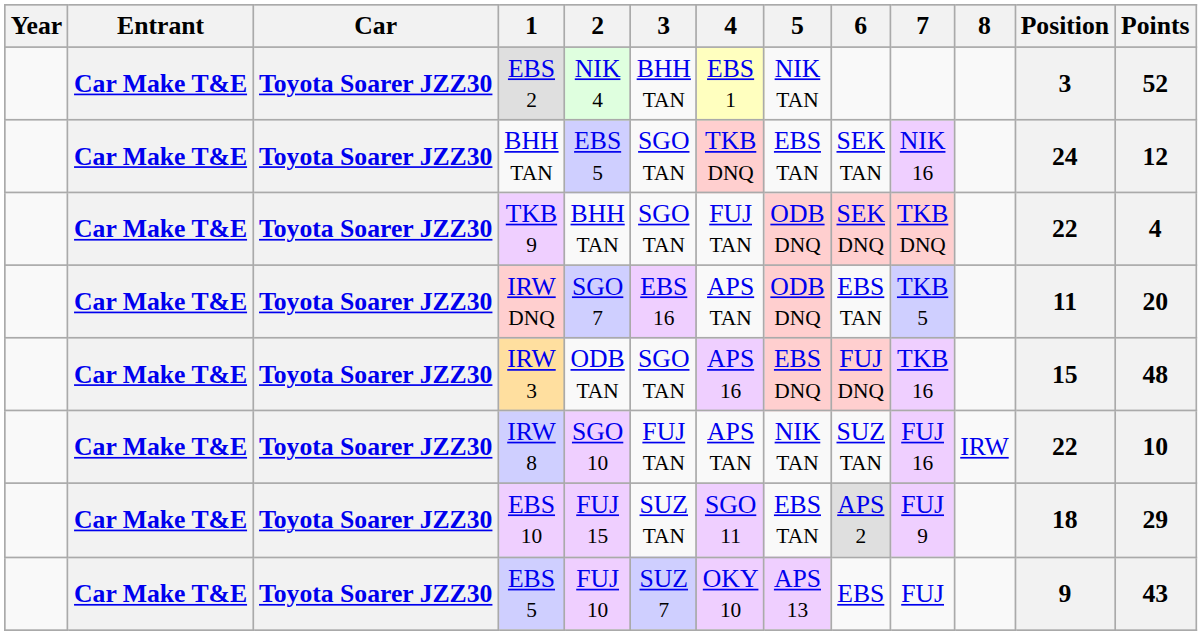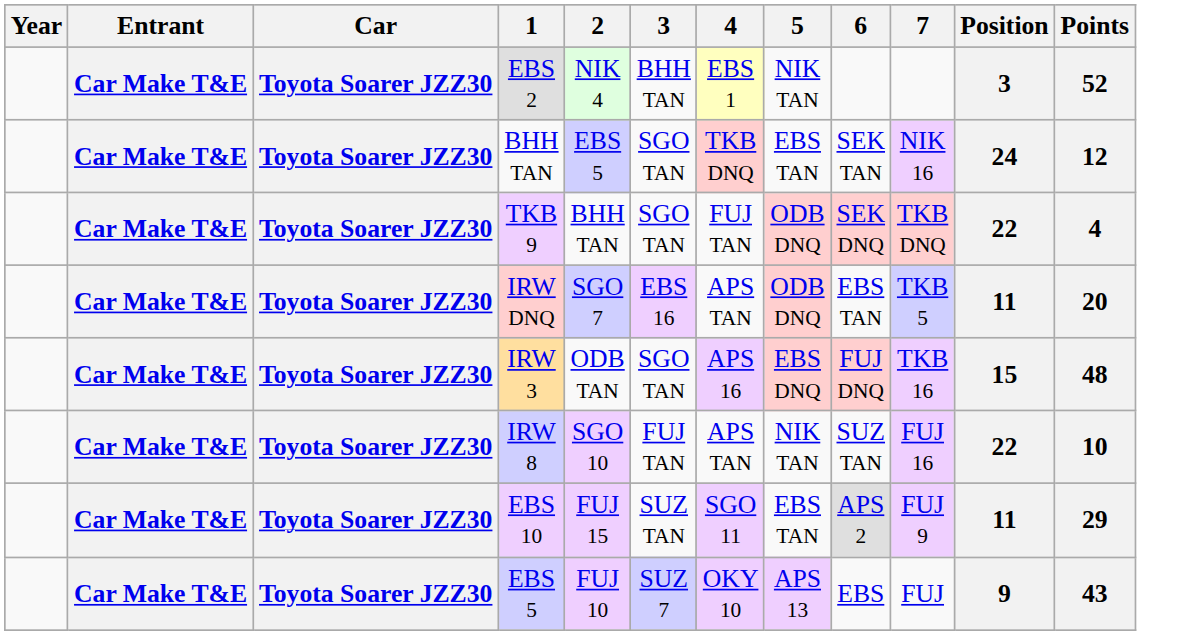- column: 8 | IRW
EBS 10 | Position: 18 -> 11
